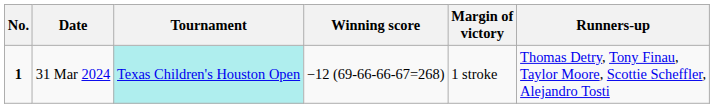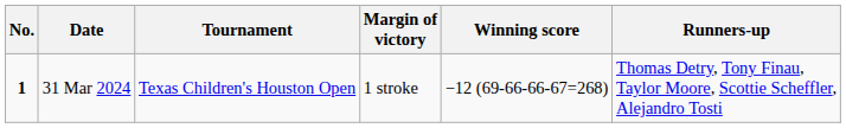columns swapped: Winning score <-> Margin of victory
31 Mar 2024 | Tournament: paleturquoise background -> no background
